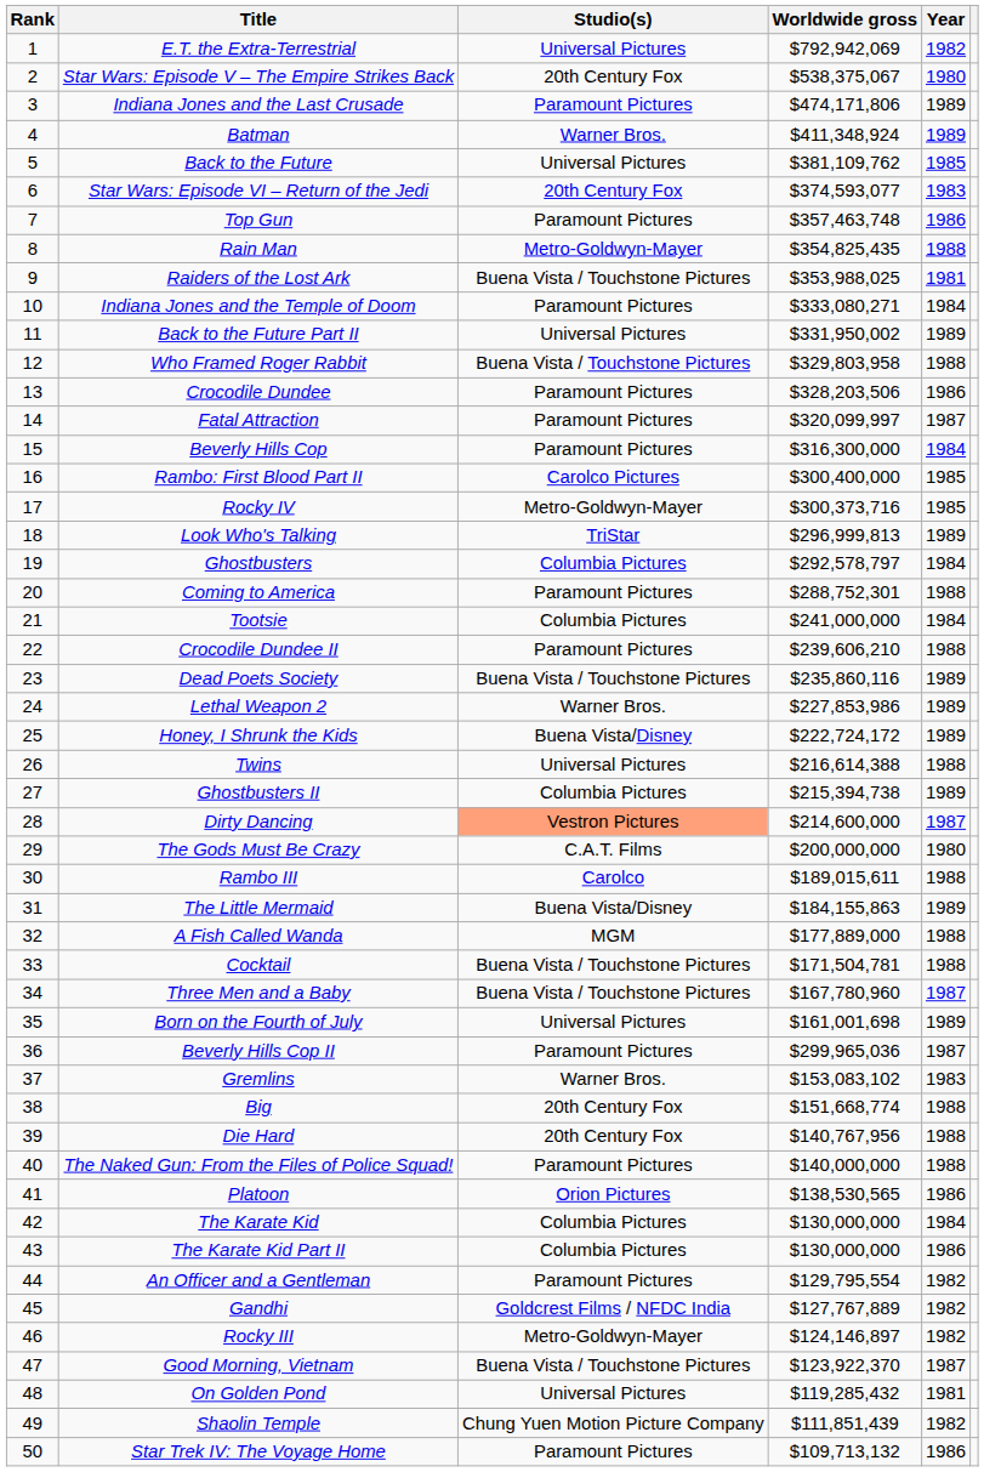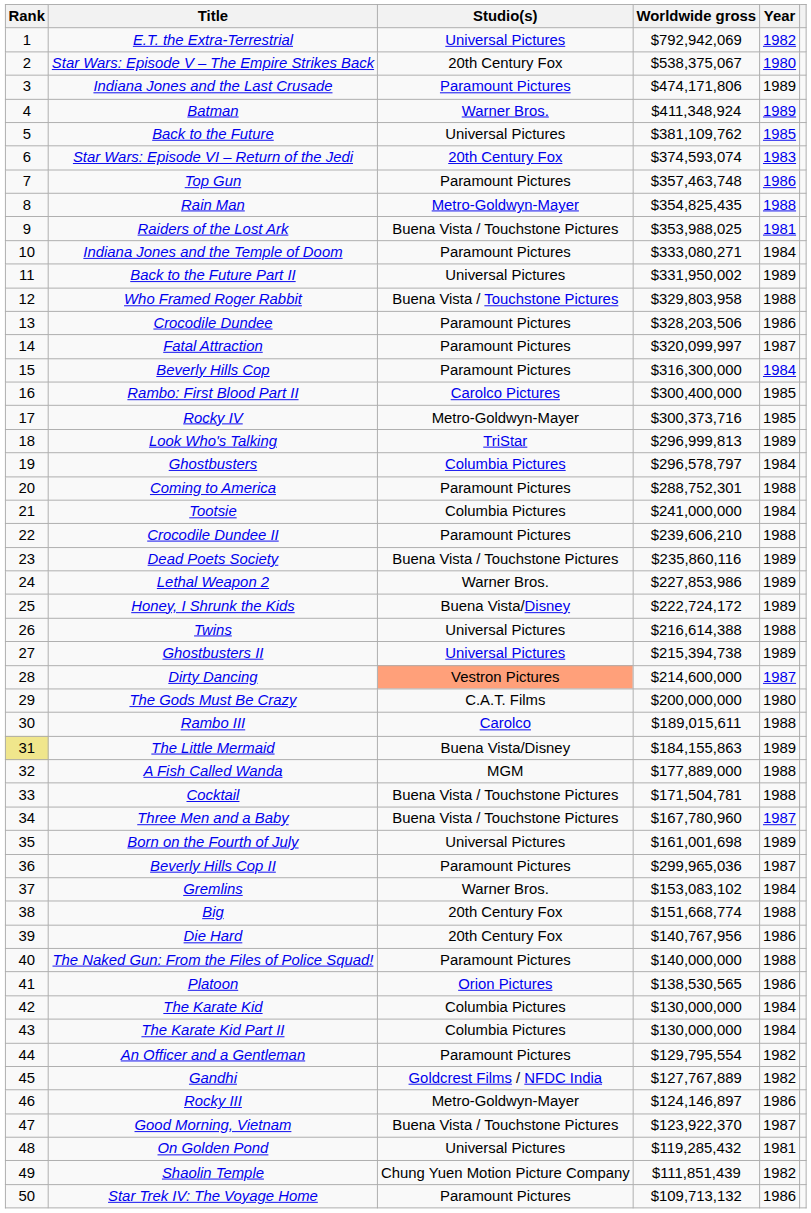Star Wars: Episode VI – Return of the Jedi | Worldwide gross: $374,593,077 -> $374,593,074
Ghostbusters | Worldwide gross: $292,578,797 -> $296,578,797
Ghostbusters II | Studio(s): Columbia Pictures -> Universal Pictures
The Little Mermaid | Rank: no background -> khaki background
Gremlins | Year: 1983 -> 1984
Die Hard | Year: 1988 -> 1986
The Karate Kid Part II | Year: 1986 -> 1984
Rocky III | Year: 1982 -> 1986
